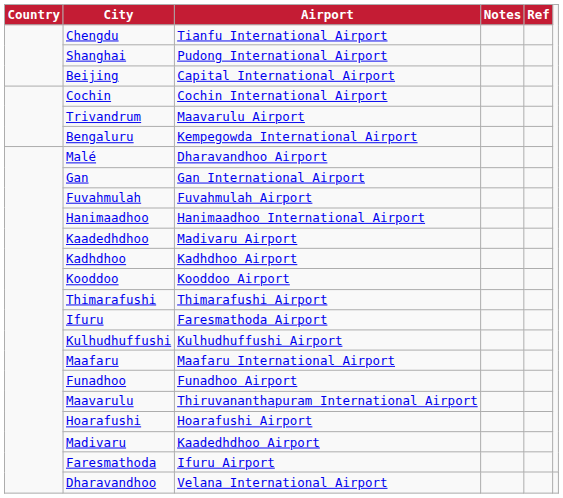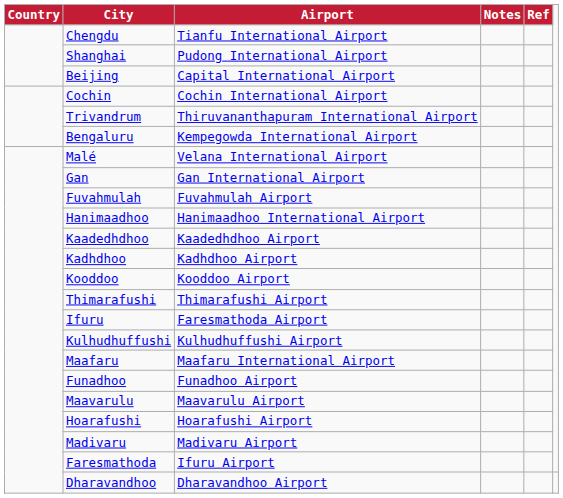Trivandrum | Airport: Maavarulu Airport -> Thiruvananthapuram International Airport
Malé | Airport: Dharavandhoo Airport -> Velana International Airport
Kaadedhdhoo | Airport: Madivaru Airport -> Kaadedhdhoo Airport
Maavarulu | Airport: Thiruvananthapuram International Airport -> Maavarulu Airport
Madivaru | Airport: Kaadedhdhoo Airport -> Madivaru Airport
Dharavandhoo | Airport: Velana International Airport -> Dharavandhoo Airport
